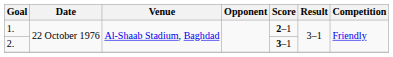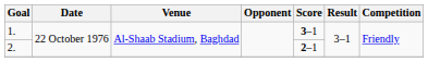1. | Score: 2–1 -> 3–1
2. | Score: 3–1 -> 2–1
